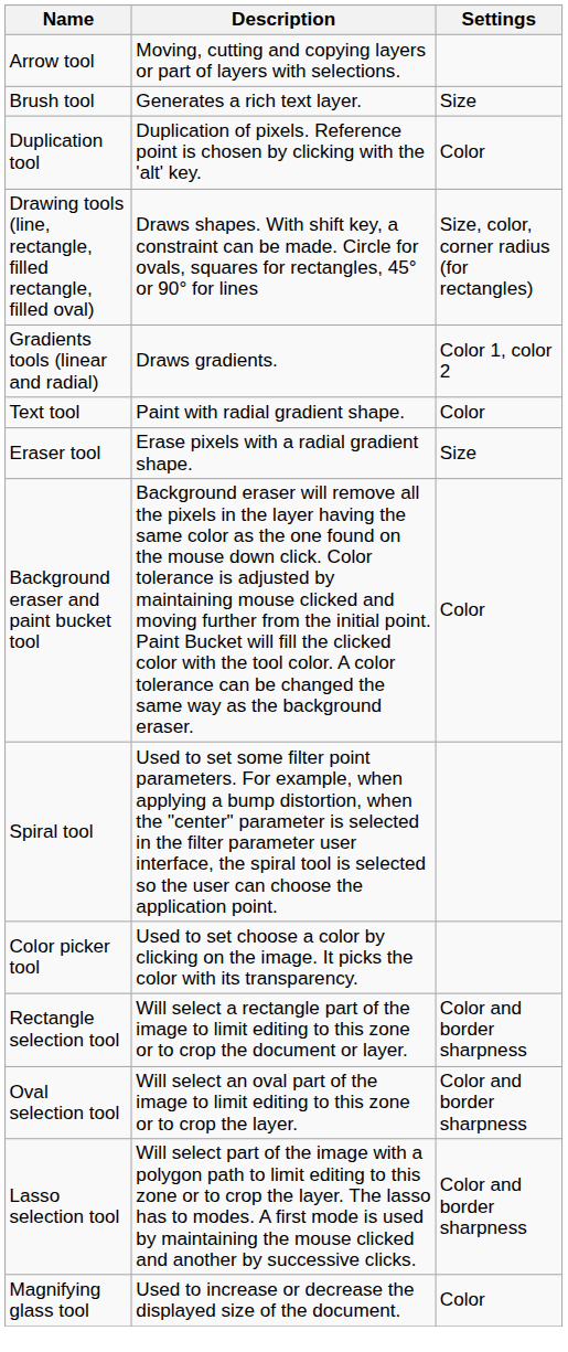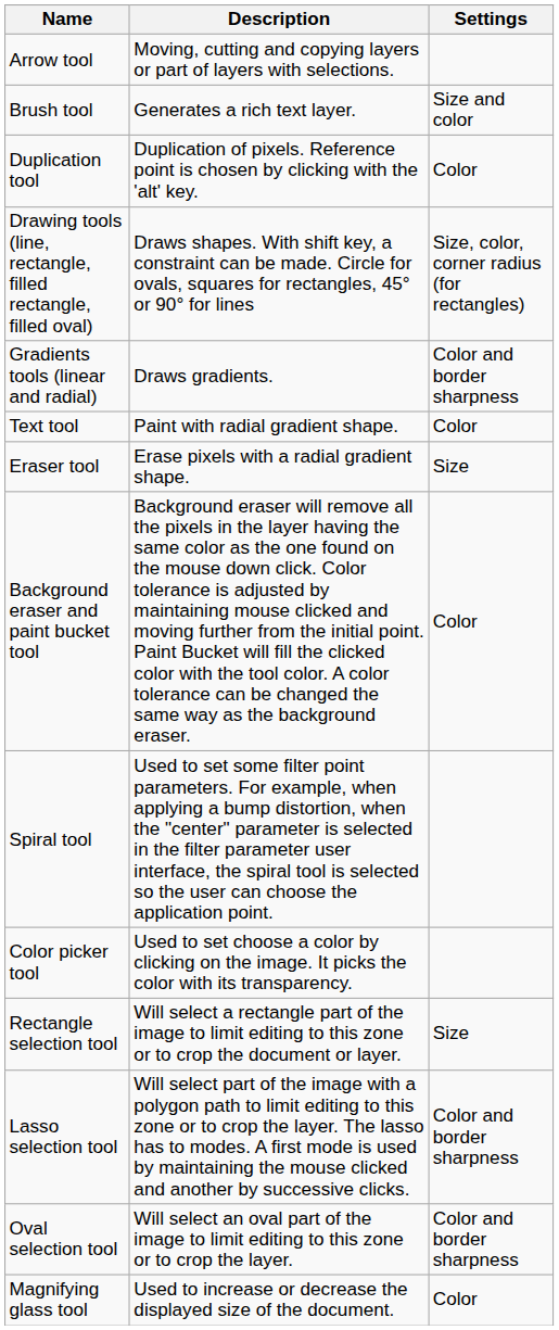Brush tool | Settings: Size -> Size and color
Gradients tools (linear and radial) | Settings: Color 1, color 2 -> Color and border sharpness
Rectangle selection tool | Settings: Color and border sharpness -> Size
rows swapped: Oval selection tool <-> Lasso selection tool
